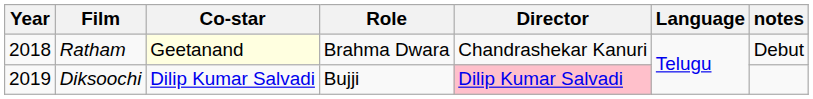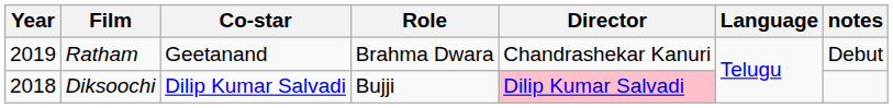Ratham | Year: 2018 -> 2019
Ratham | Co-star: lightyellow background -> no background
Diksoochi | Year: 2019 -> 2018
